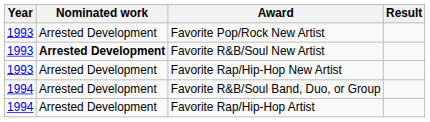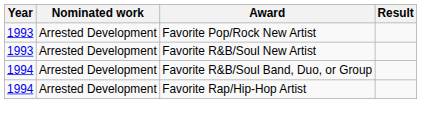Favorite R&B/Soul New Artist | Nominated work: bold -> normal
- row: 1993 | Arrested Development | Favorite Rap/Hip-Hop New Artist
